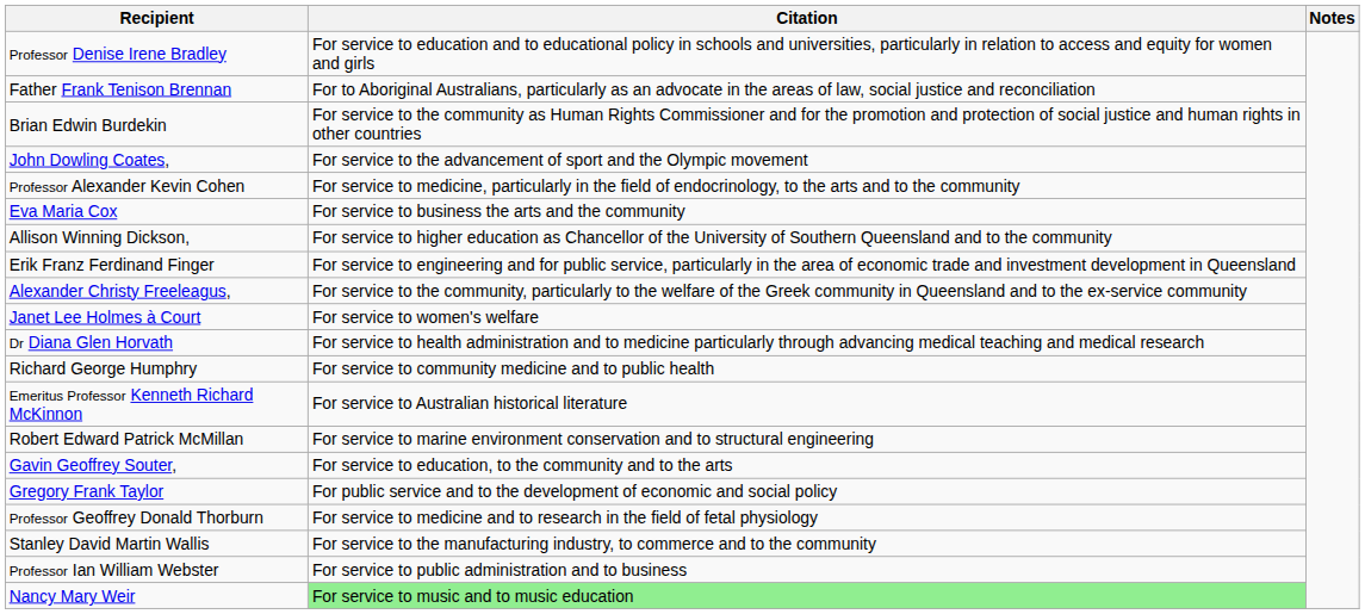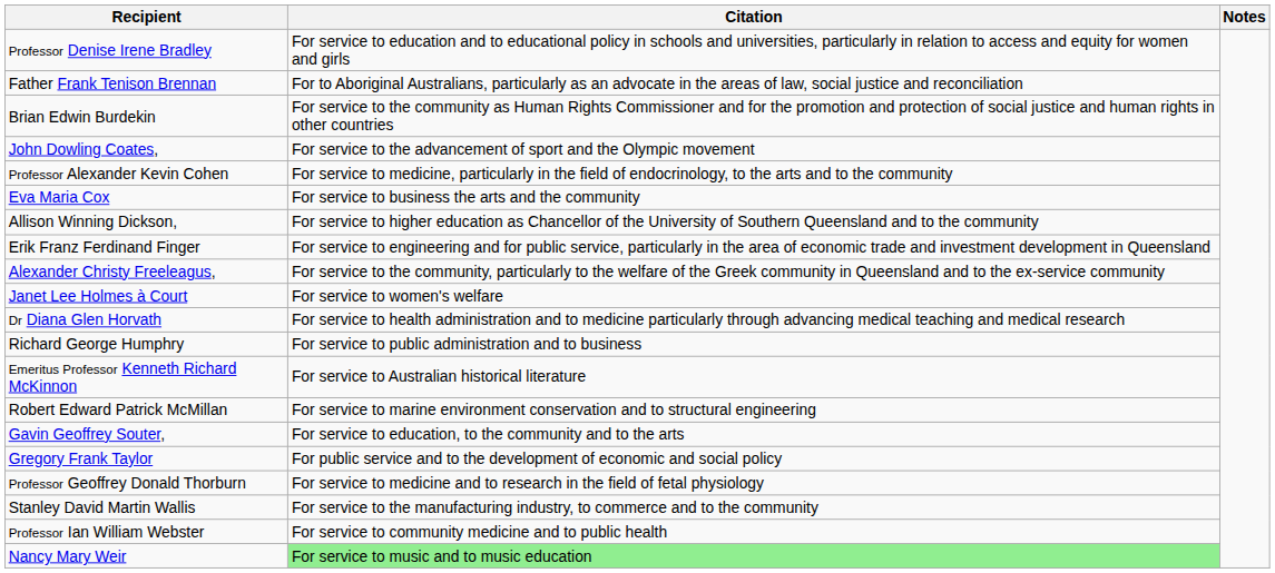Richard George Humphry | Citation: For service to community medicine and to public health -> For service to public administration and to business
Professor Ian William Webster | Citation: For service to public administration and to business -> For service to community medicine and to public health
